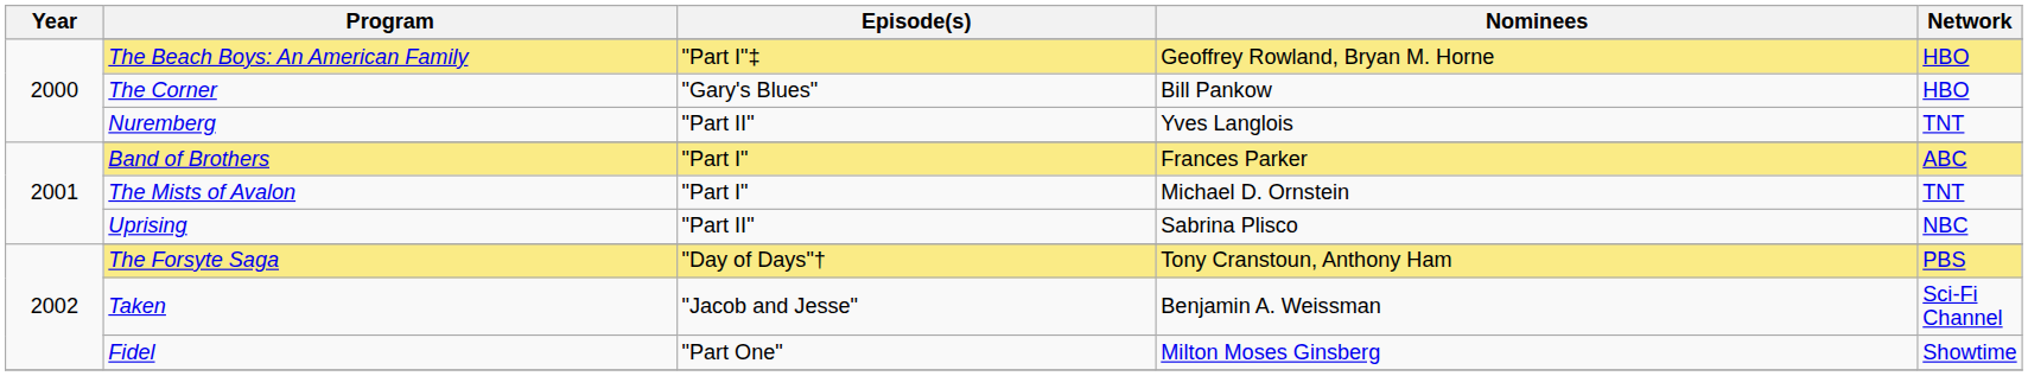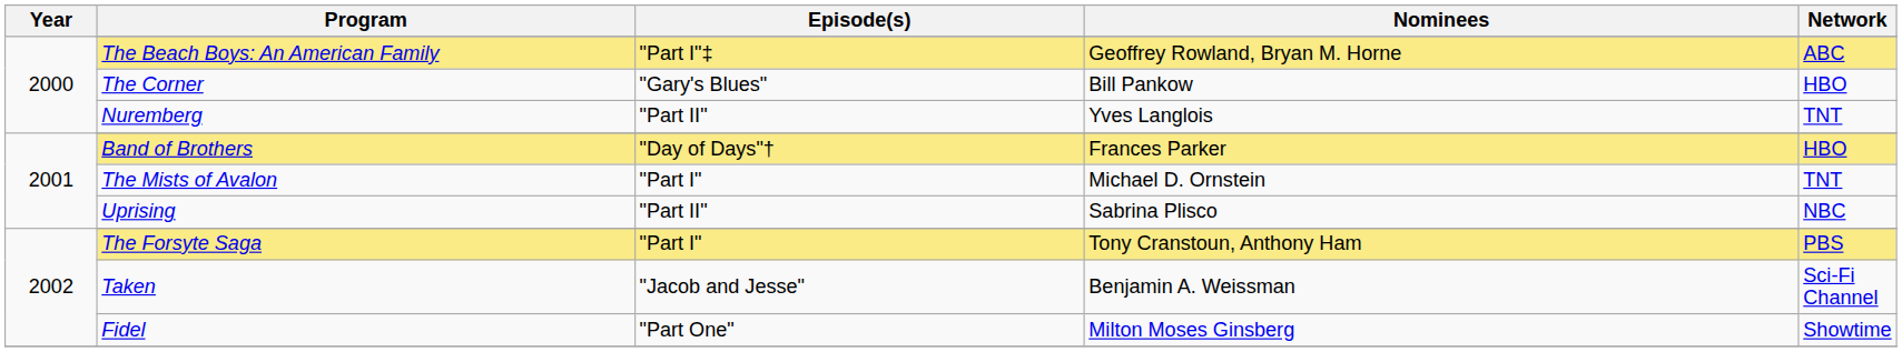The Beach Boys: An American Family | Network: HBO -> ABC
Band of Brothers | Episode(s): "Part I" -> "Day of Days"†
Band of Brothers | Network: ABC -> HBO
The Forsyte Saga | Episode(s): "Day of Days"† -> "Part I"
